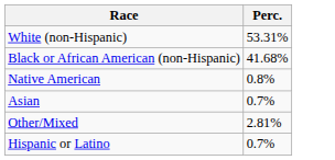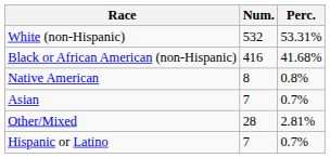+ column: Num. | 532 | 416 | 8 | 7 | 28 | 7
